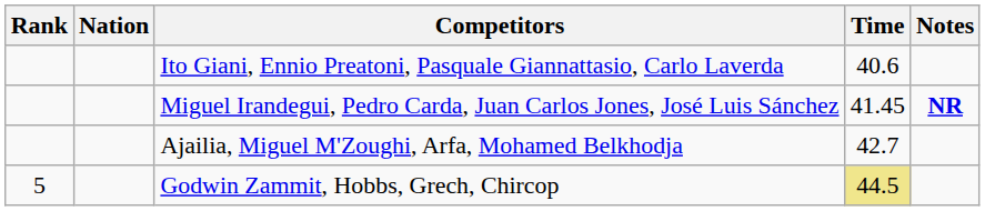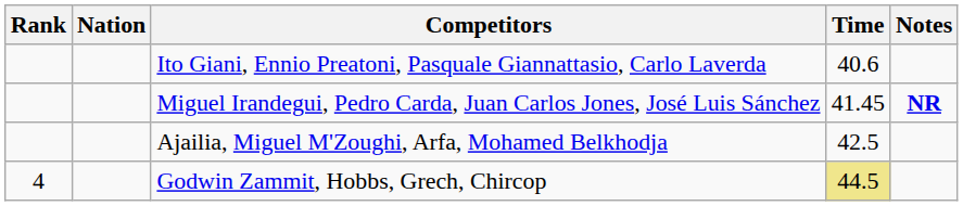Ajailia, Miguel M'Zoughi, Arfa, Mohamed Belkhodja | Time: 42.7 -> 42.5
Godwin Zammit, Hobbs, Grech, Chircop | Rank: 5 -> 4
